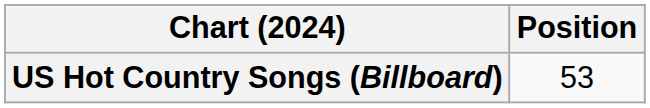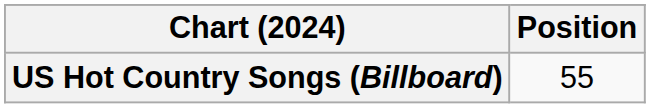US Hot Country Songs (Billboard) | Position: 53 -> 55
